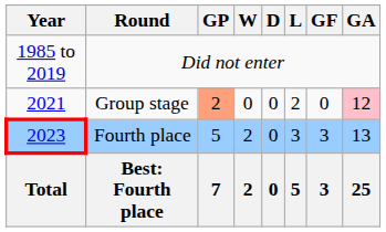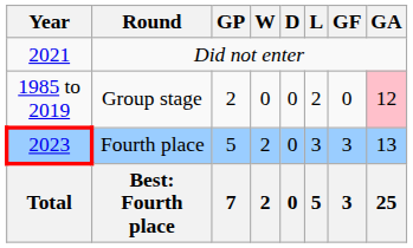Did not enter | Year: 1985 to 2019 -> 2021
Group stage | Year: 2021 -> 1985 to 2019
Group stage | GP: lightsalmon background -> no background
